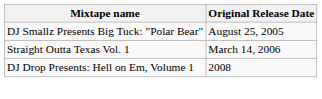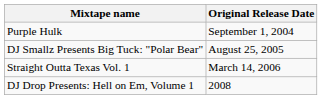+ row: Purple Hulk | September 1, 2004
